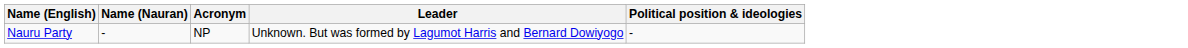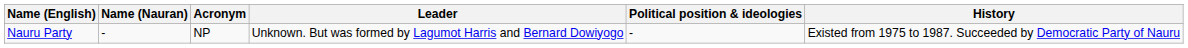+ column: History | Existed from 1975 to 1987. Succeeded by Democratic Party of Nauru
